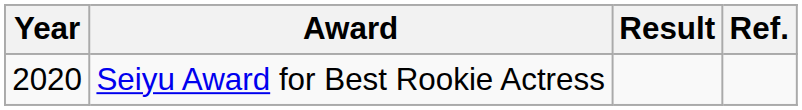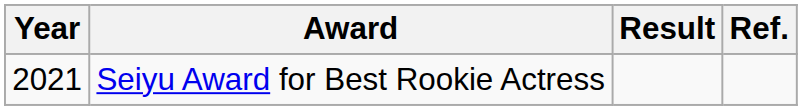Seiyu Award for Best Rookie Actress | Year: 2020 -> 2021
